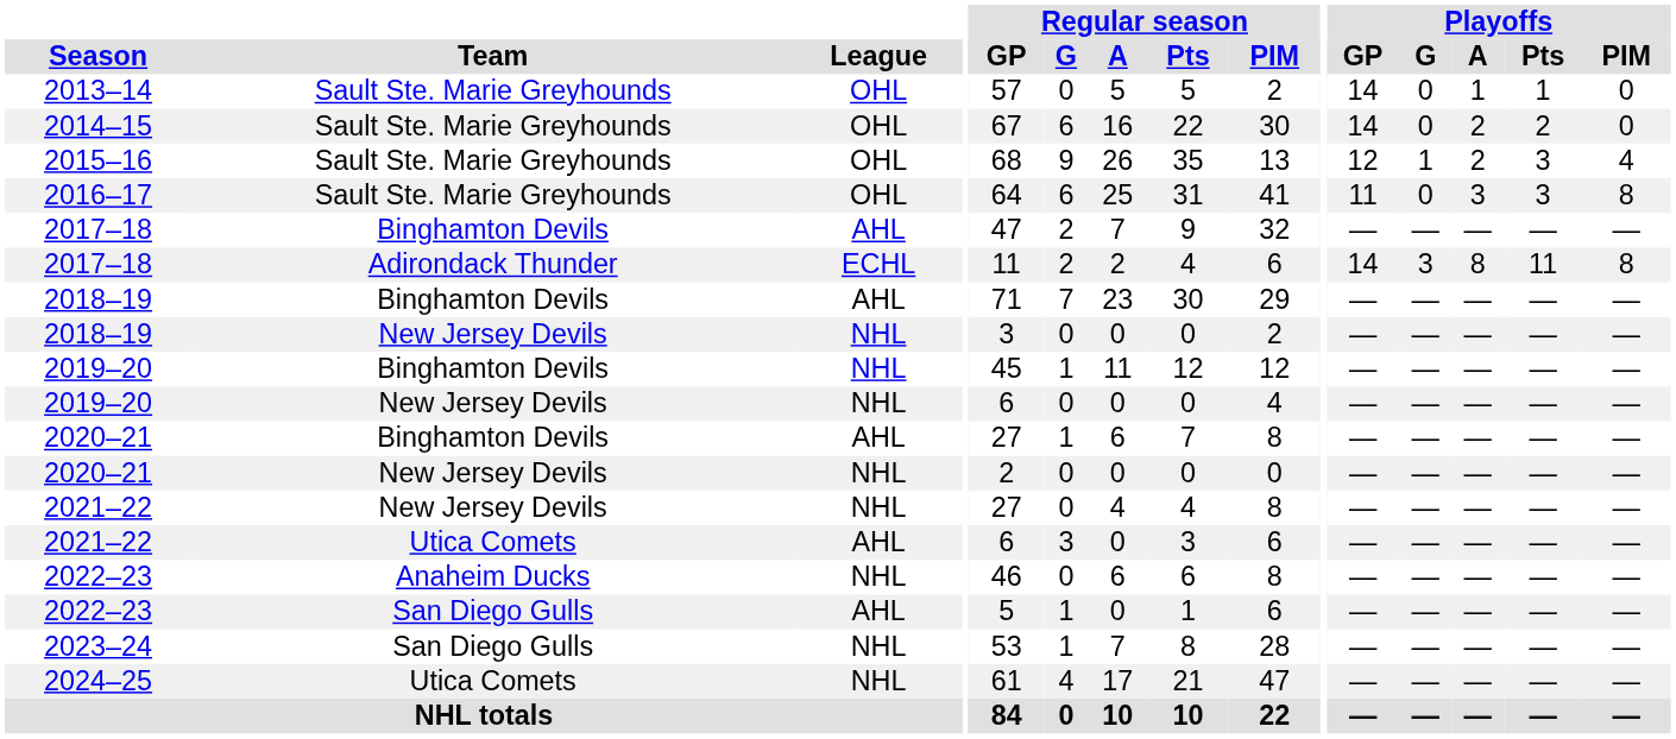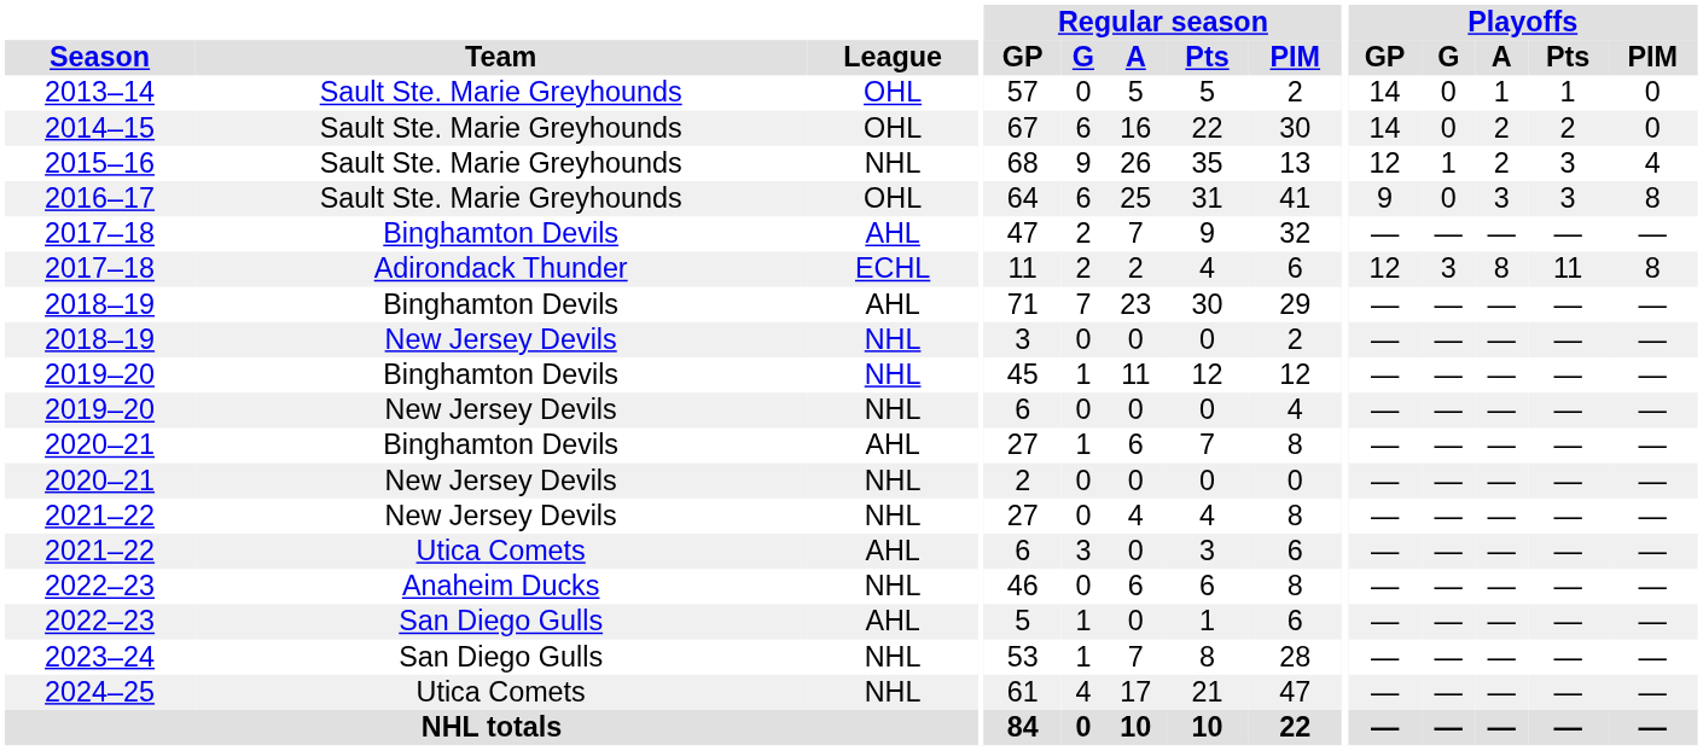2015–16 | League: OHL -> NHL
2016–17 | Playoffs / GP: 11 -> 9
2017–18 / Adirondack Thunder | Playoffs / GP: 14 -> 12
